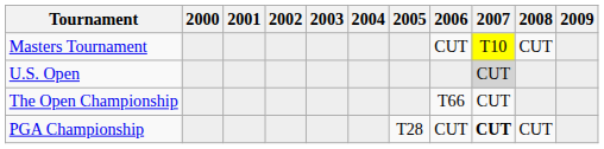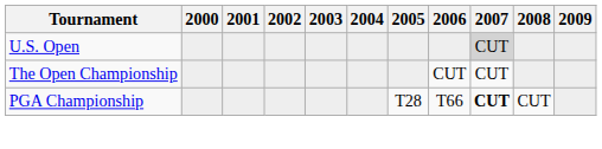- row: Masters Tournament | CUT | T10 | CUT
The Open Championship | 2006: T66 -> CUT
PGA Championship | 2006: CUT -> T66
